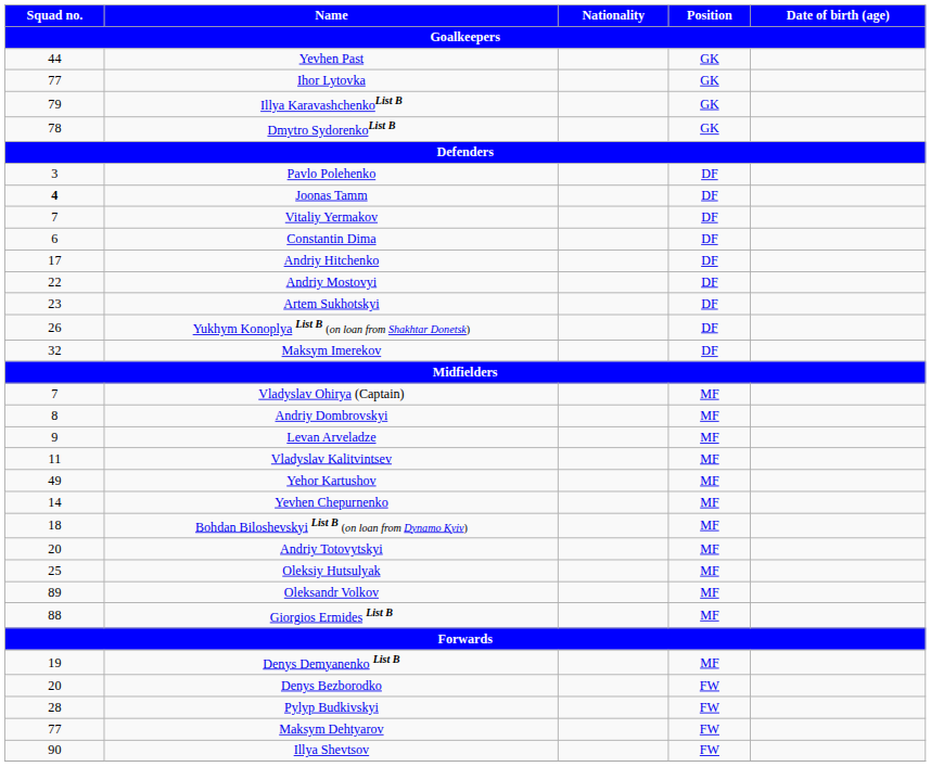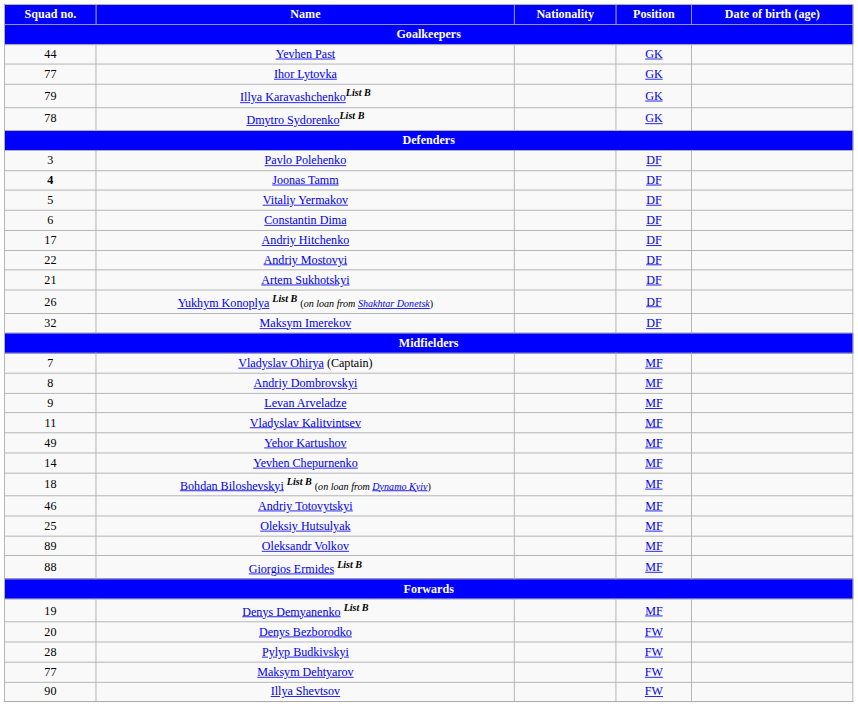Vitaliy Yermakov | Squad no. / Goalkeepers: 7 -> 5
Artem Sukhotskyi | Squad no. / Goalkeepers: 23 -> 21
Andriy Totovytskyi | Squad no. / Goalkeepers: 20 -> 46
